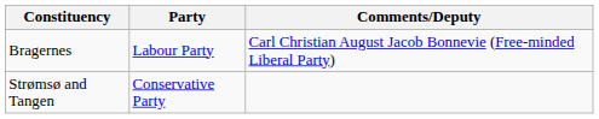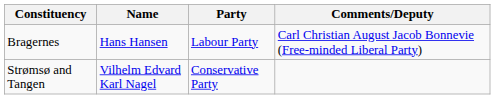+ column: Name | Hans Hansen | Vilhelm Edvard Karl Nagel
